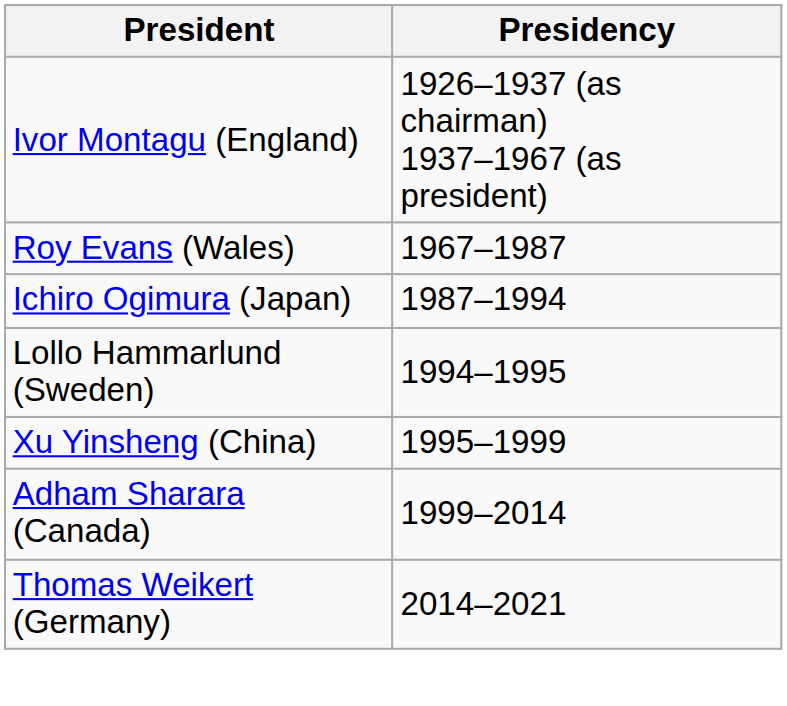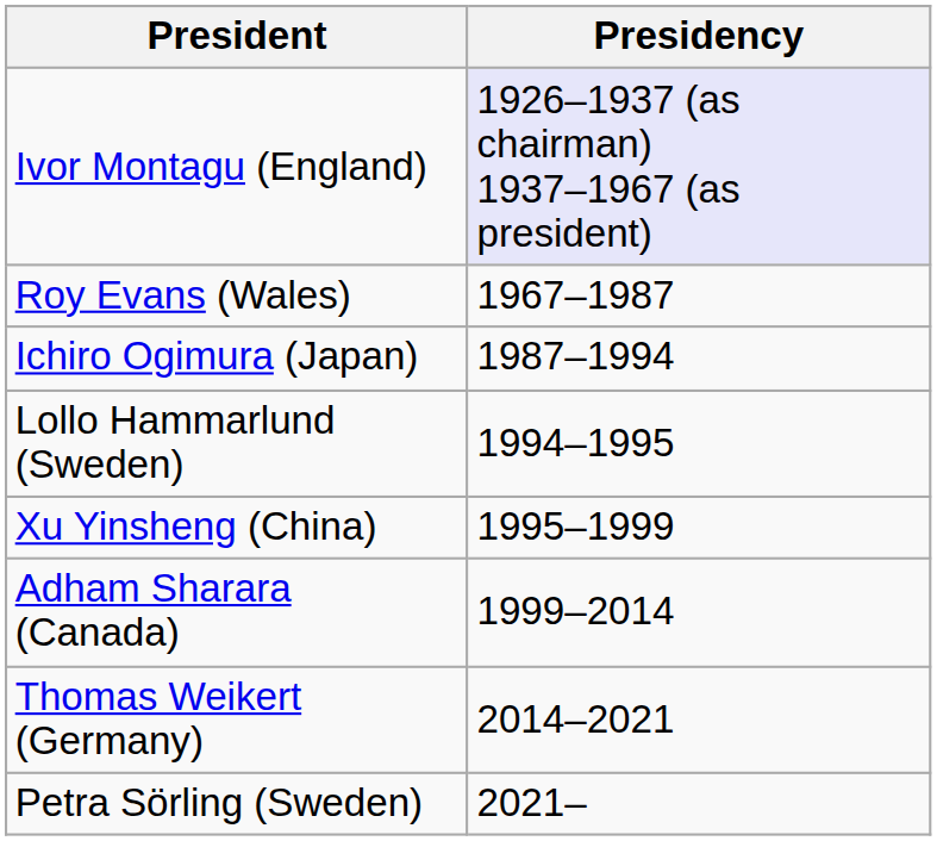Ivor Montagu (England) | Presidency: no background -> lavender background
+ row: Petra Sörling (Sweden) | 2021–
